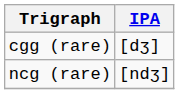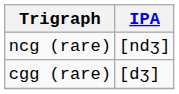rows swapped: cgg (rare) <-> ncg (rare)
